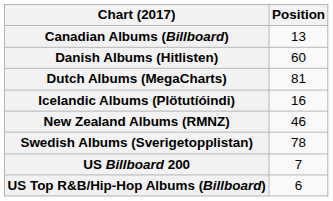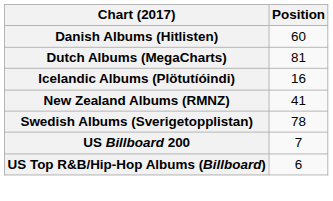- row: Canadian Albums (Billboard) | 13
New Zealand Albums (RMNZ) | Position: 46 -> 41
